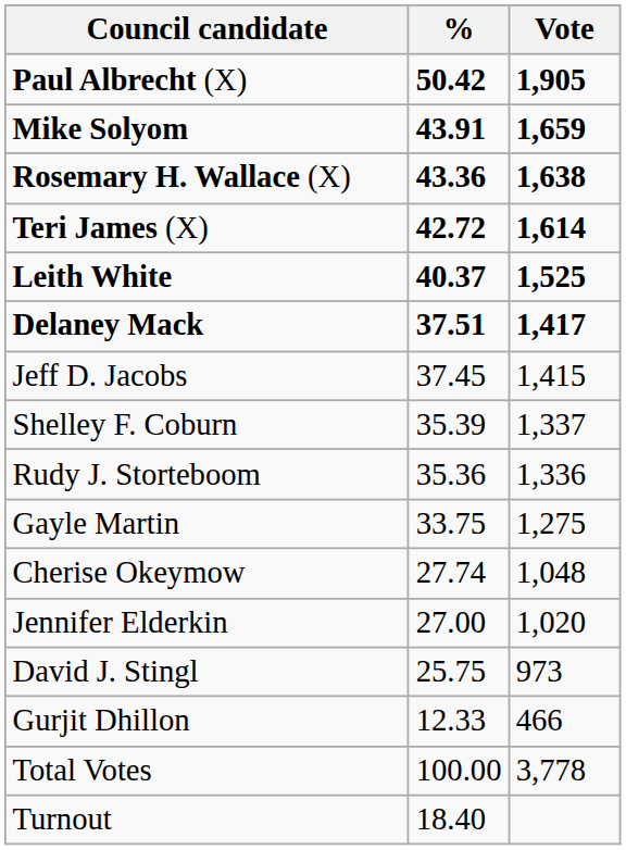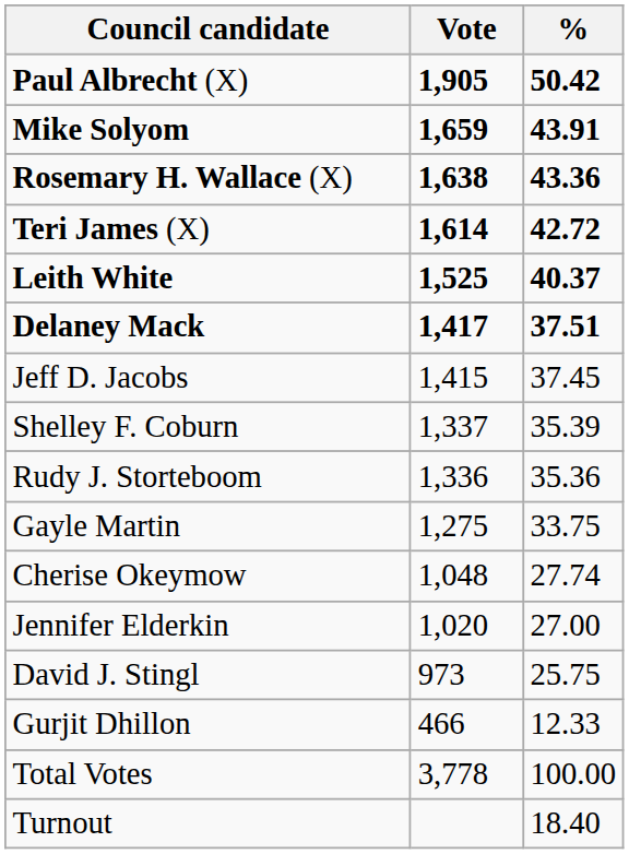columns swapped: Vote <-> %
